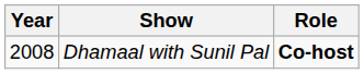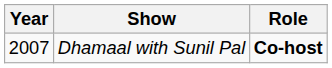Dhamaal with Sunil Pal | Year: 2008 -> 2007
